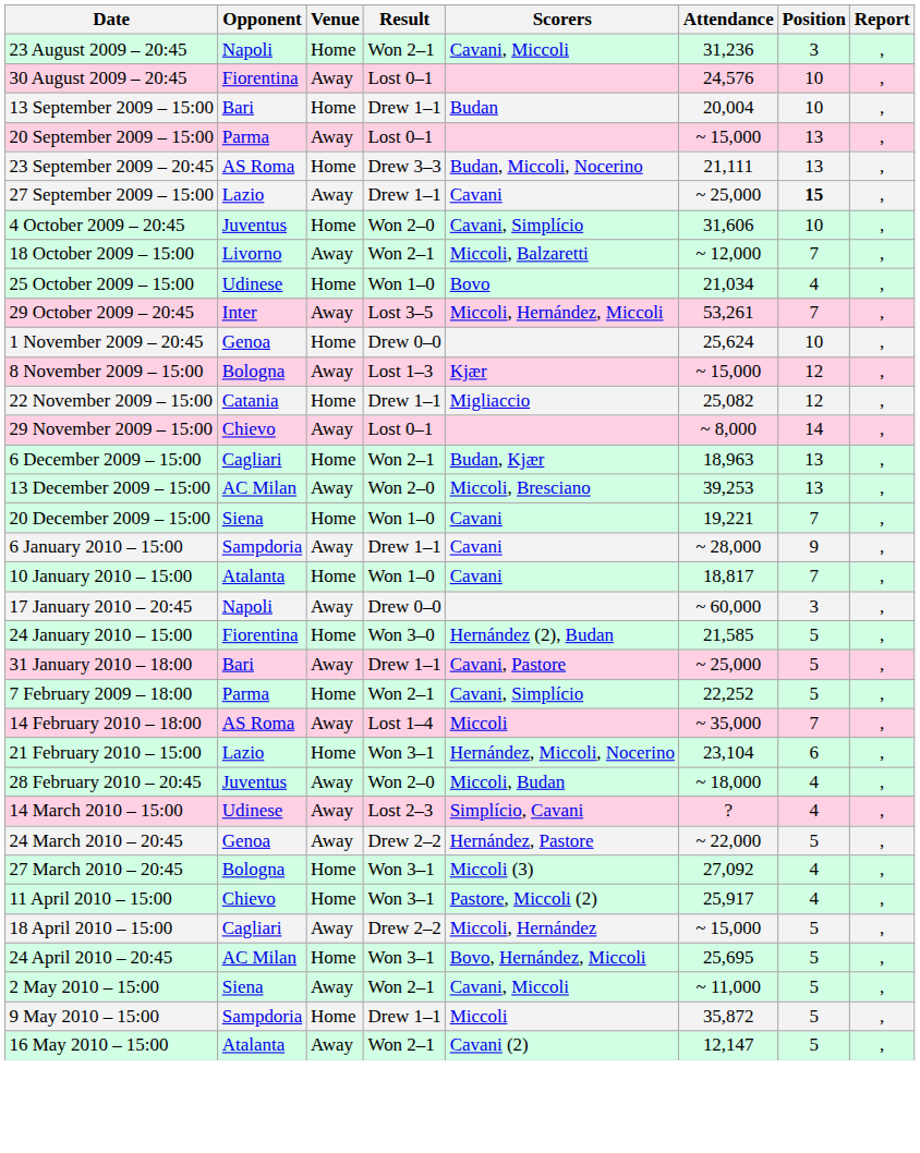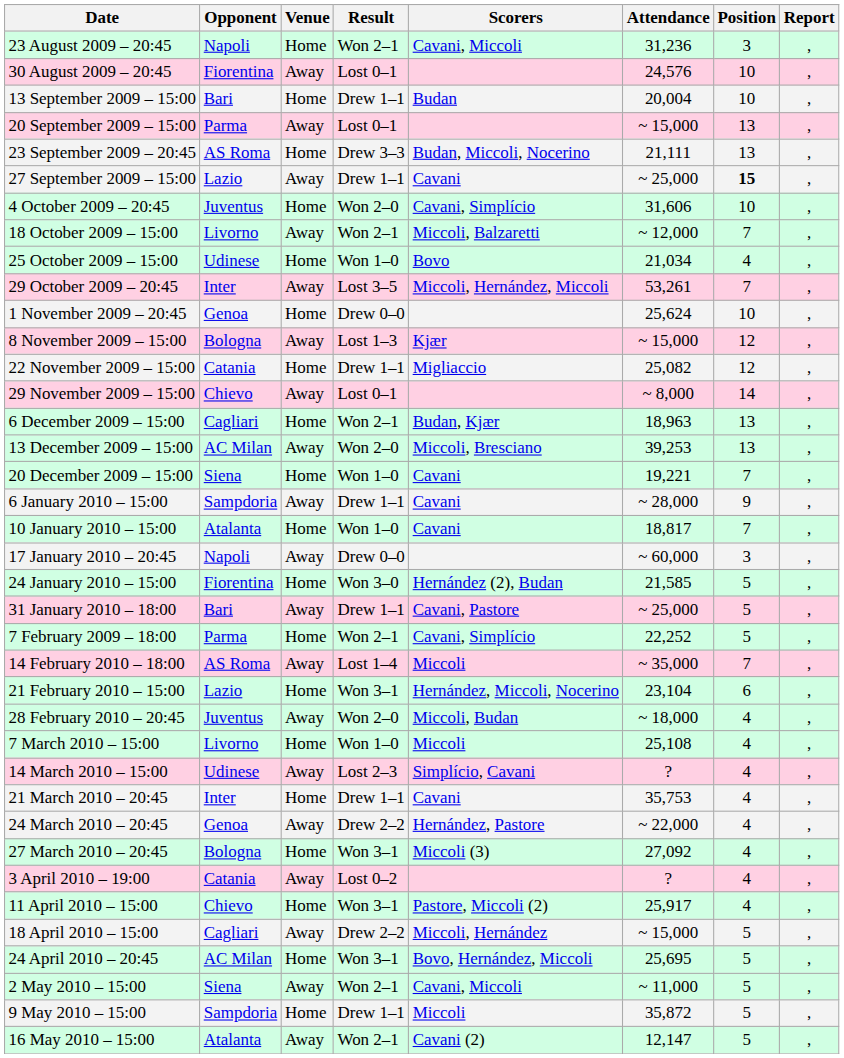+ row: 7 March 2010 – 15:00 | Livorno | Home | Won 1–0 | Miccoli | 25,108 | 4 | ,
+ row: 21 March 2010 – 20:45 | Inter | Home | Drew 1–1 | Cavani | 35,753 | 4 | ,
24 March 2010 – 20:45 | Position: 5 -> 4
+ row: 3 April 2010 – 19:00 | Catania | Away | Lost 0–2 | ? | 4 | ,
